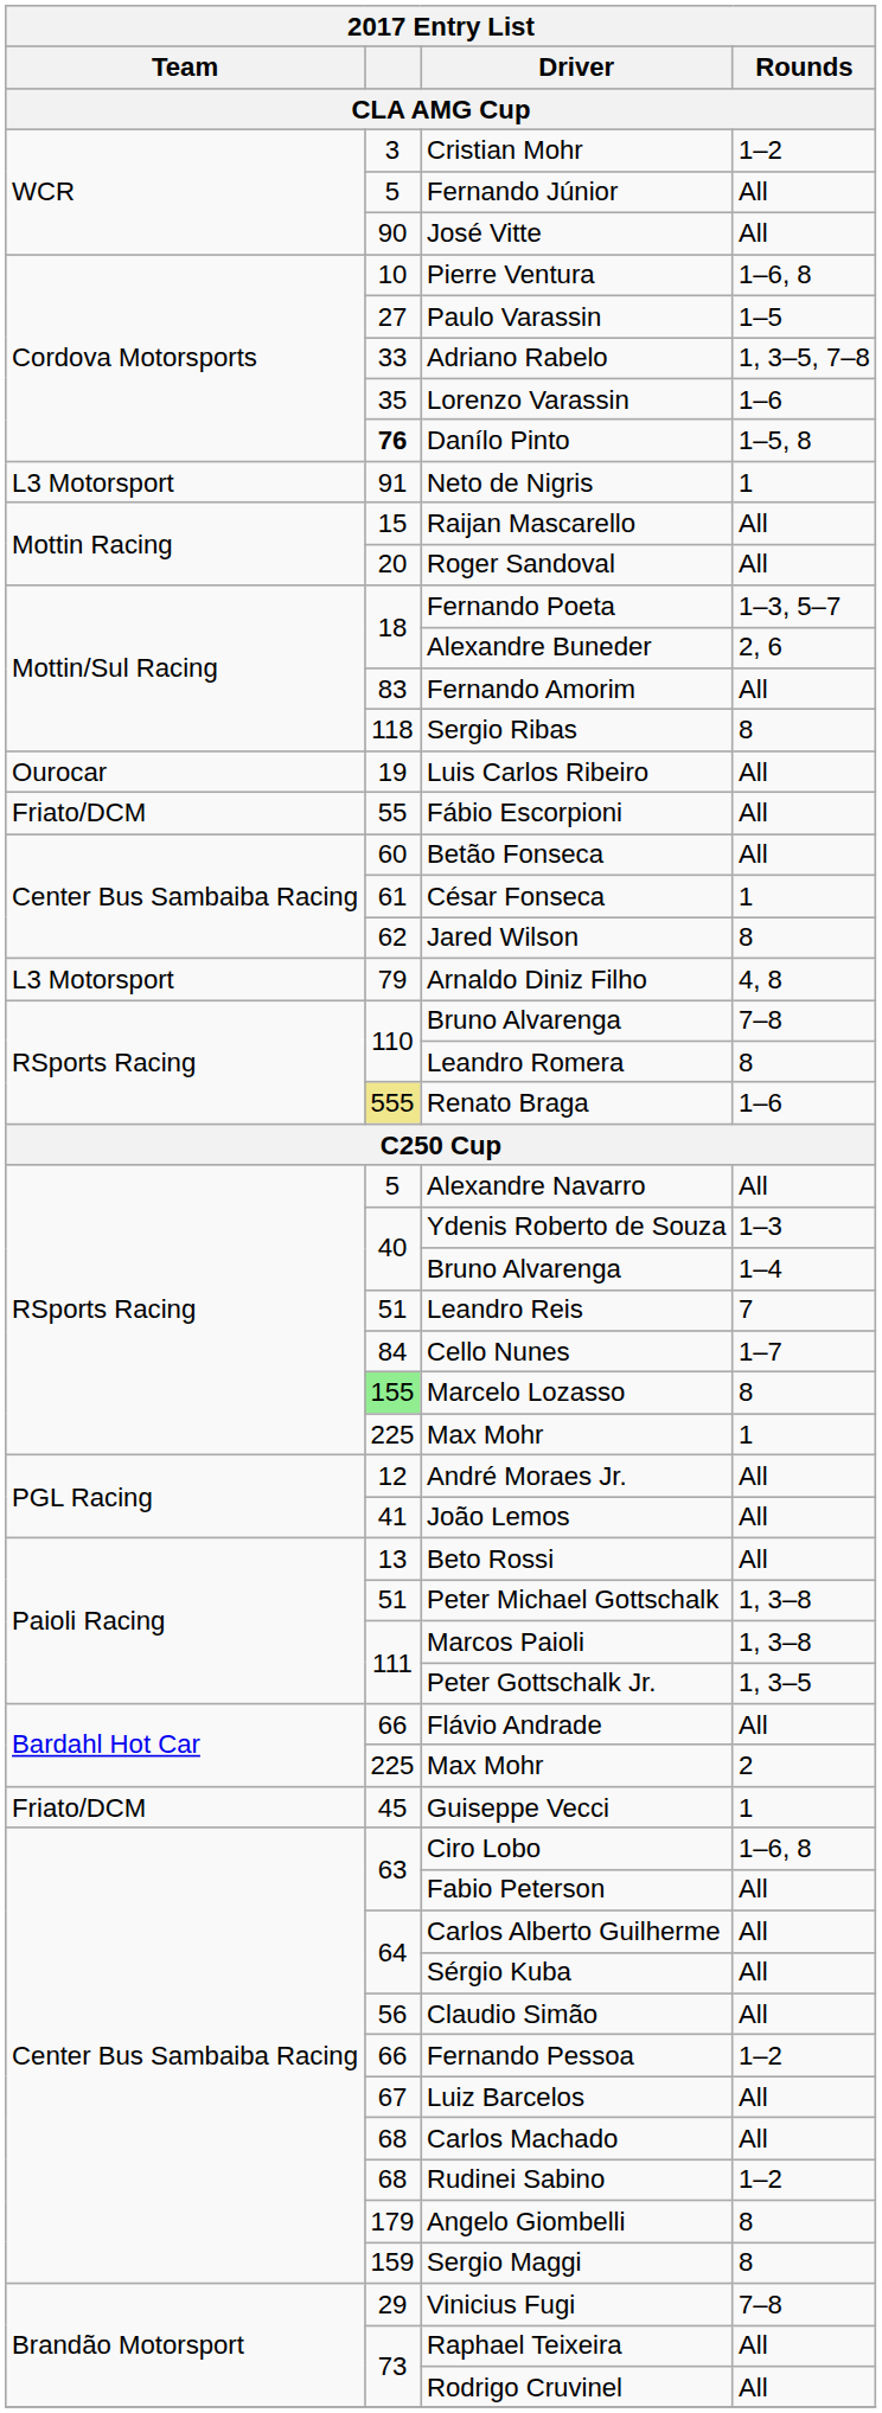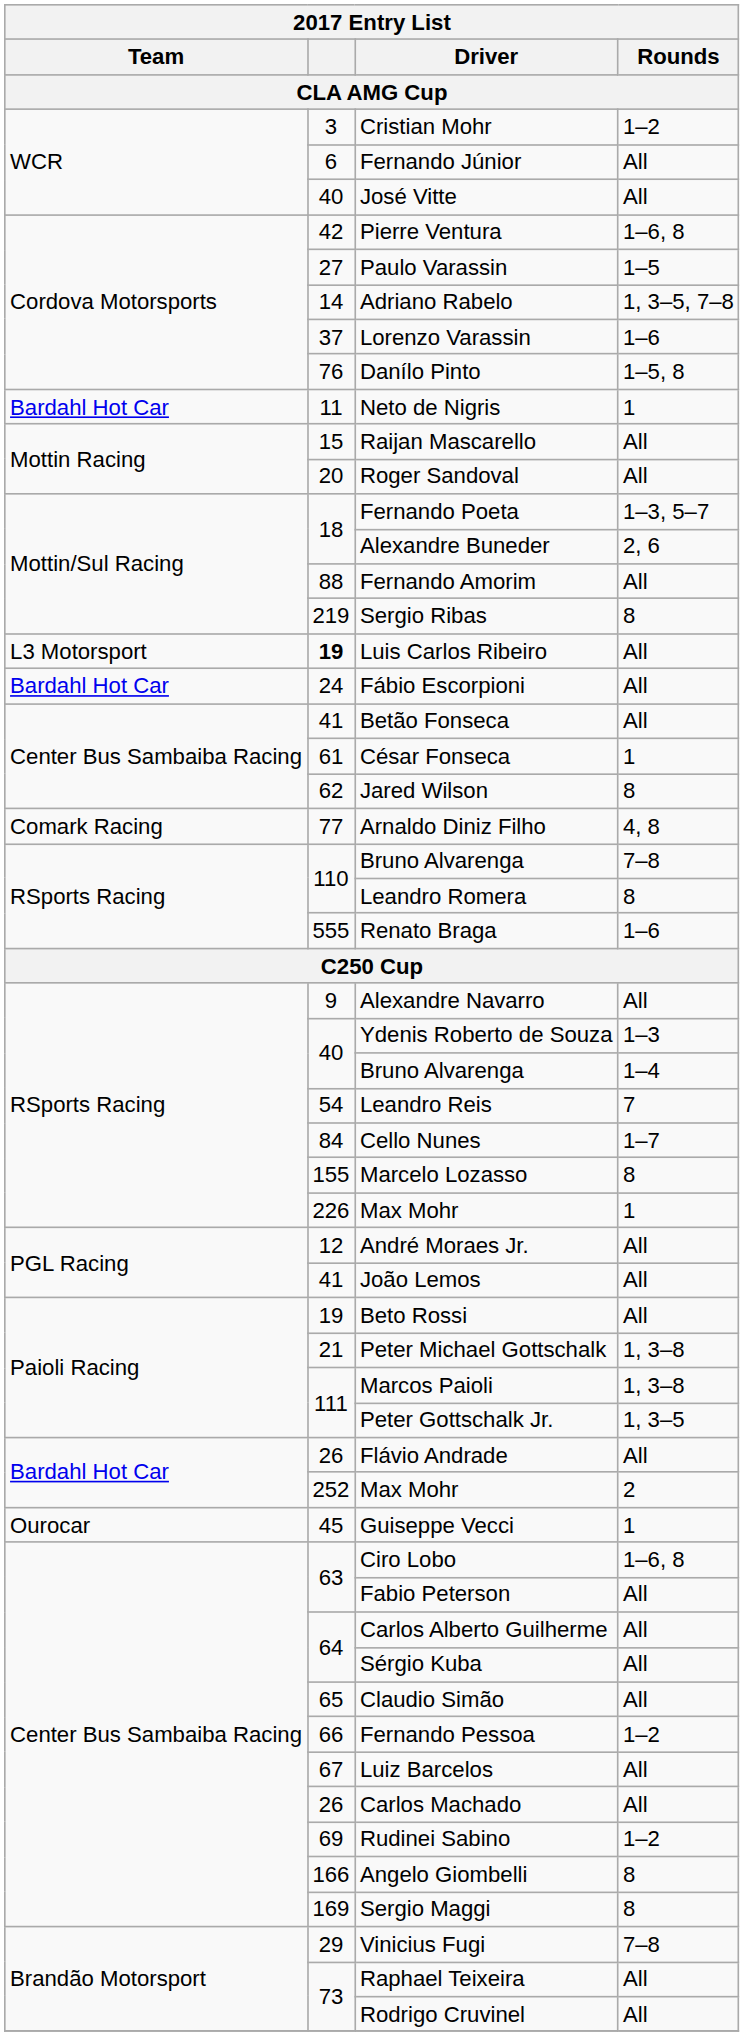Fernando Júnior | 2017 Entry List / CLA AMG Cup: 5 -> 6
José Vitte | 2017 Entry List / CLA AMG Cup: 90 -> 40
Pierre Ventura | 2017 Entry List / CLA AMG Cup: 10 -> 42
Adriano Rabelo | 2017 Entry List / CLA AMG Cup: 33 -> 14
Lorenzo Varassin | 2017 Entry List / CLA AMG Cup: 35 -> 37
Danílo Pinto | 2017 Entry List / CLA AMG Cup: bold -> normal
Neto de Nigris | 2017 Entry List / Team / CLA AMG Cup: L3 Motorsport -> Bardahl Hot Car
Neto de Nigris | 2017 Entry List / CLA AMG Cup: 91 -> 11
Fernando Amorim | 2017 Entry List / CLA AMG Cup: 83 -> 88
Sergio Ribas | 2017 Entry List / CLA AMG Cup: 118 -> 219
Luis Carlos Ribeiro | 2017 Entry List / Team / CLA AMG Cup: Ourocar -> L3 Motorsport
Luis Carlos Ribeiro | 2017 Entry List / CLA AMG Cup: normal -> bold
Fábio Escorpioni | 2017 Entry List / Team / CLA AMG Cup: Friato/DCM -> Bardahl Hot Car
Fábio Escorpioni | 2017 Entry List / CLA AMG Cup: 55 -> 24
Betão Fonseca | 2017 Entry List / CLA AMG Cup: 60 -> 41
Arnaldo Diniz Filho | 2017 Entry List / Team / CLA AMG Cup: L3 Motorsport -> Comark Racing
Arnaldo Diniz Filho | 2017 Entry List / CLA AMG Cup: 79 -> 77
Renato Braga | 2017 Entry List / CLA AMG Cup: khaki background -> no background
Alexandre Navarro | 2017 Entry List / CLA AMG Cup: 5 -> 9
Leandro Reis | 2017 Entry List / CLA AMG Cup: 51 -> 54
Marcelo Lozasso | 2017 Entry List / CLA AMG Cup: lightgreen background -> no background
Max Mohr / 1 | 2017 Entry List / CLA AMG Cup: 225 -> 226
Beto Rossi | 2017 Entry List / CLA AMG Cup: 13 -> 19
Peter Michael Gottschalk | 2017 Entry List / CLA AMG Cup: 51 -> 21
Flávio Andrade | 2017 Entry List / CLA AMG Cup: 66 -> 26
Max Mohr / 2 | 2017 Entry List / CLA AMG Cup: 225 -> 252
Guiseppe Vecci | 2017 Entry List / Team / CLA AMG Cup: Friato/DCM -> Ourocar
Claudio Simão | 2017 Entry List / CLA AMG Cup: 56 -> 65
Carlos Machado | 2017 Entry List / CLA AMG Cup: 68 -> 26
Rudinei Sabino | 2017 Entry List / CLA AMG Cup: 68 -> 69
Angelo Giombelli | 2017 Entry List / CLA AMG Cup: 179 -> 166
Sergio Maggi | 2017 Entry List / CLA AMG Cup: 159 -> 169
